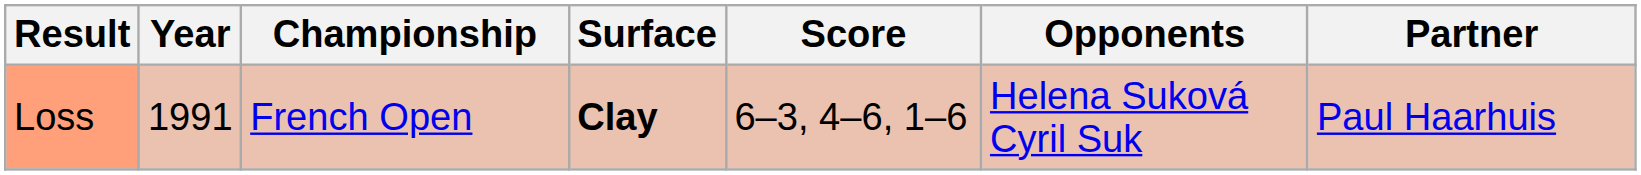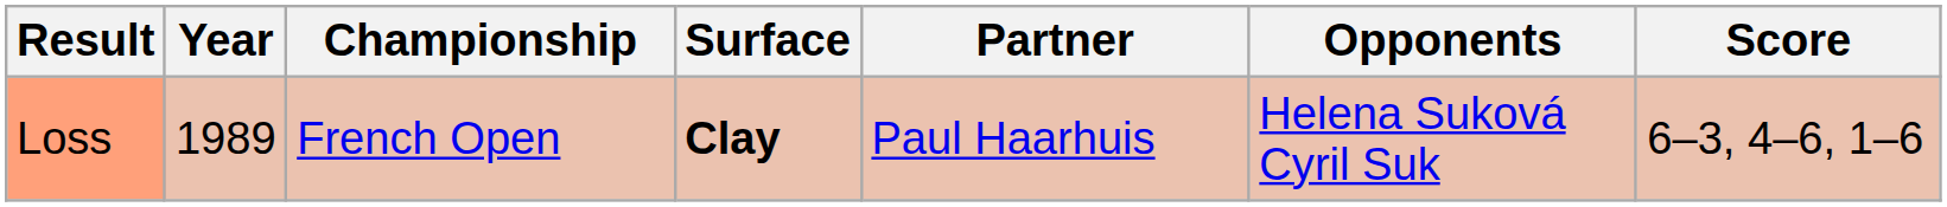columns swapped: Partner <-> Score
Loss | Year: 1991 -> 1989
